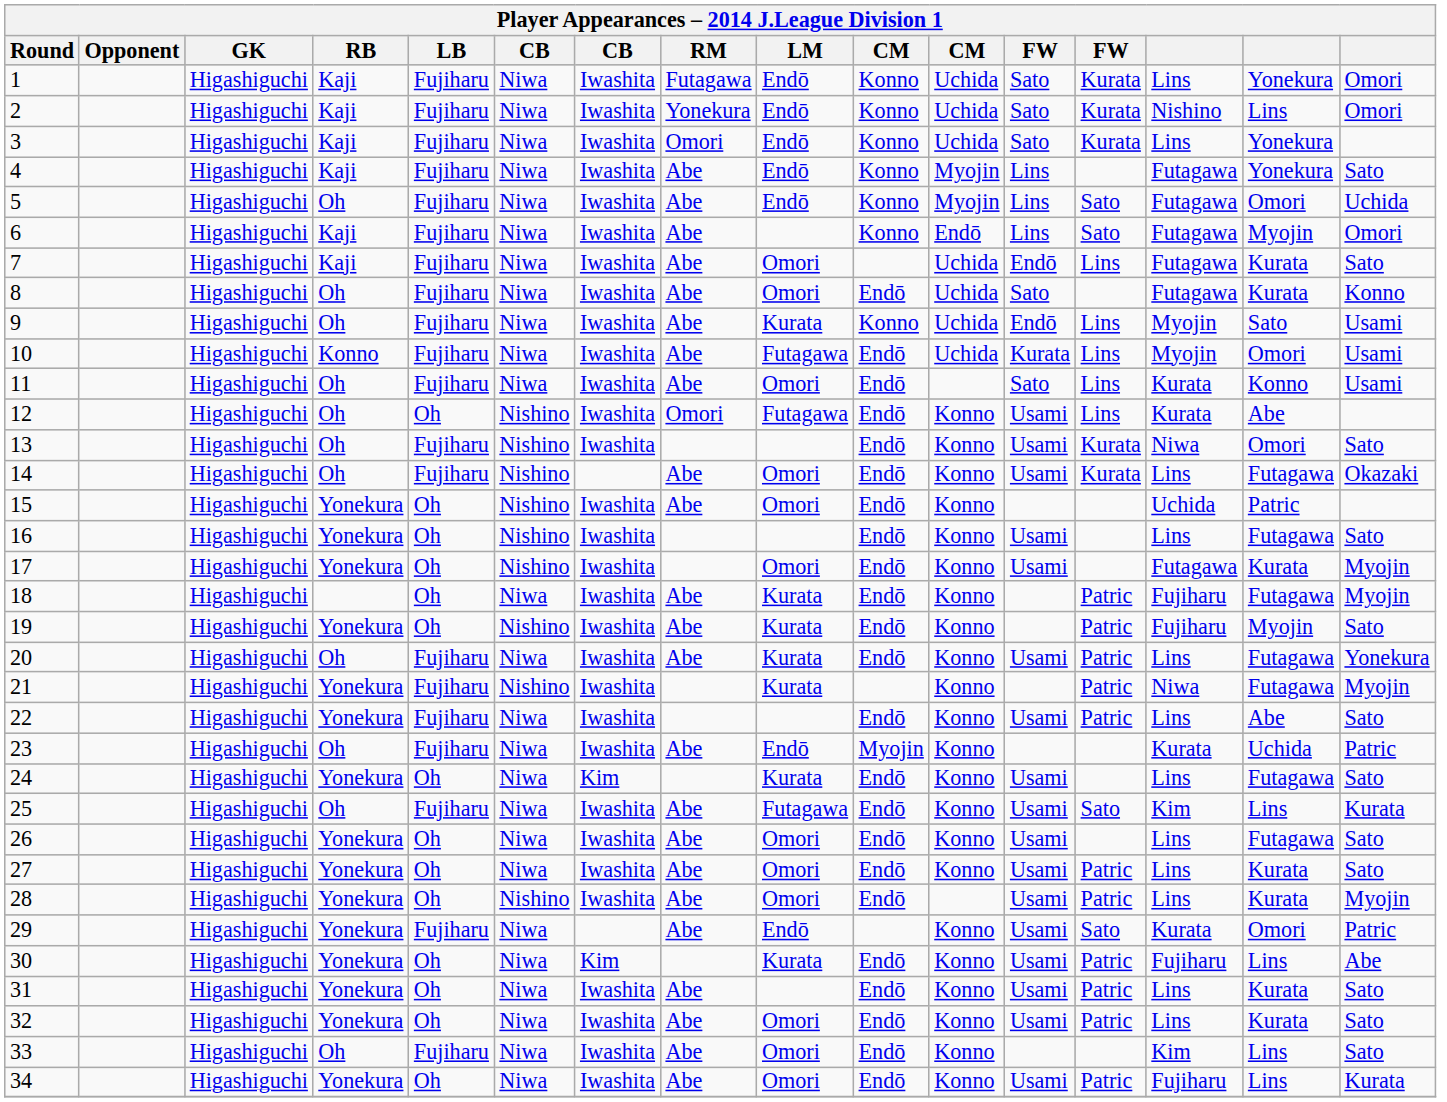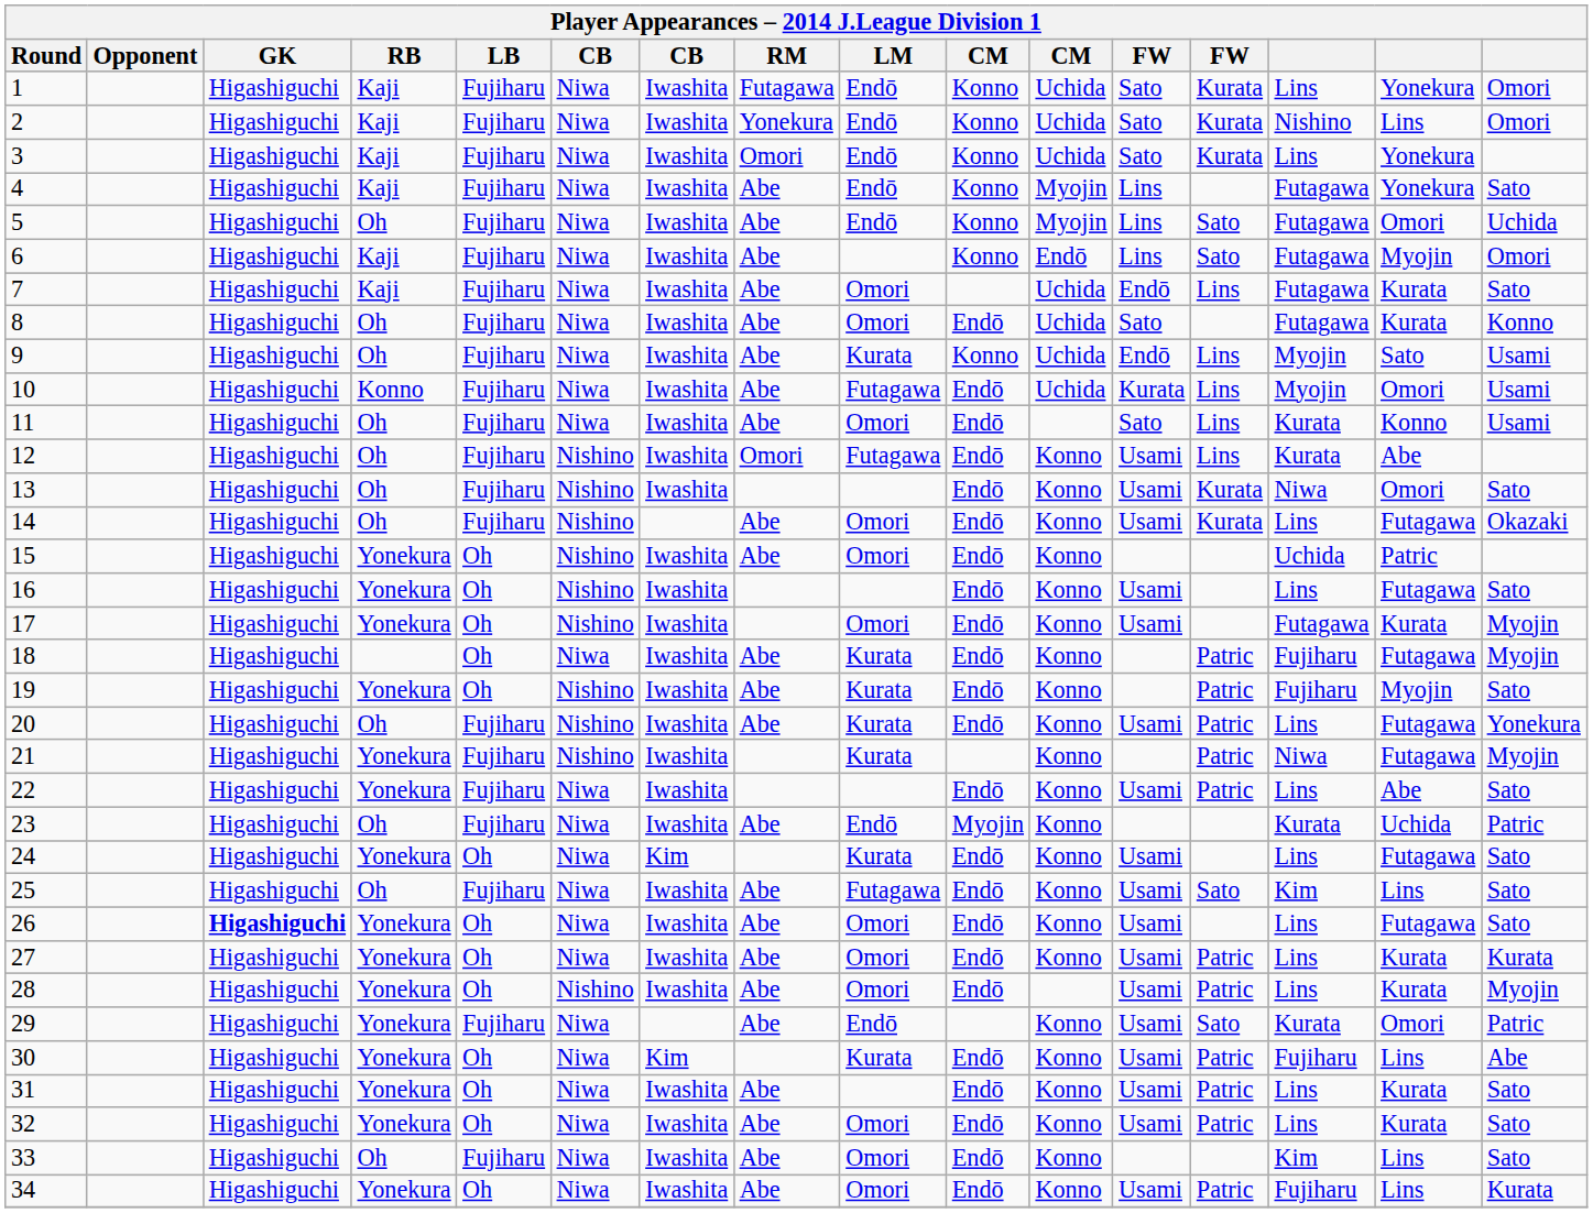12 | LB: Oh -> Fujiharu
20 | column 6: Niwa -> Nishino
25 | column 16: Kurata -> Sato
26 | GK: normal -> bold
27 | column 16: Sato -> Kurata
